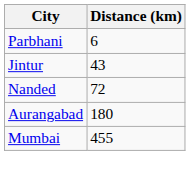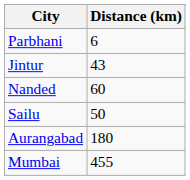Nanded | Distance (km): 72 -> 60
+ row: Sailu | 50
